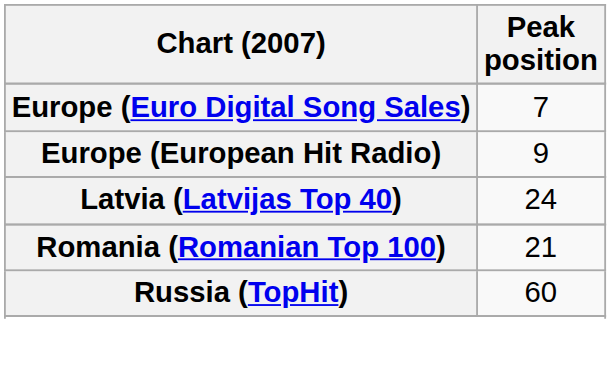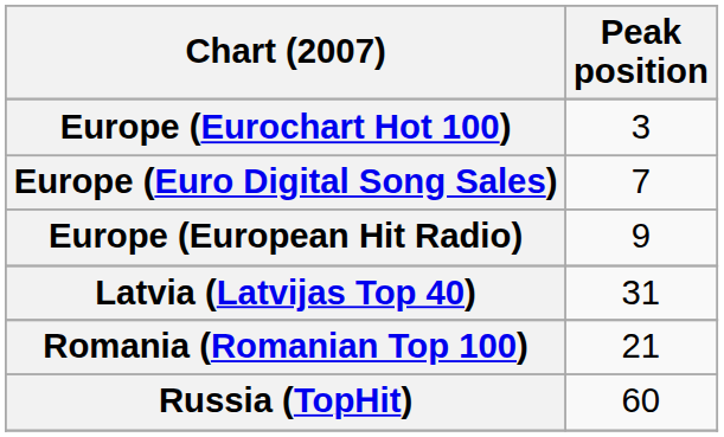+ row: Europe (Eurochart Hot 100) | 3
Latvia (Latvijas Top 40) | Peak position: 24 -> 31
